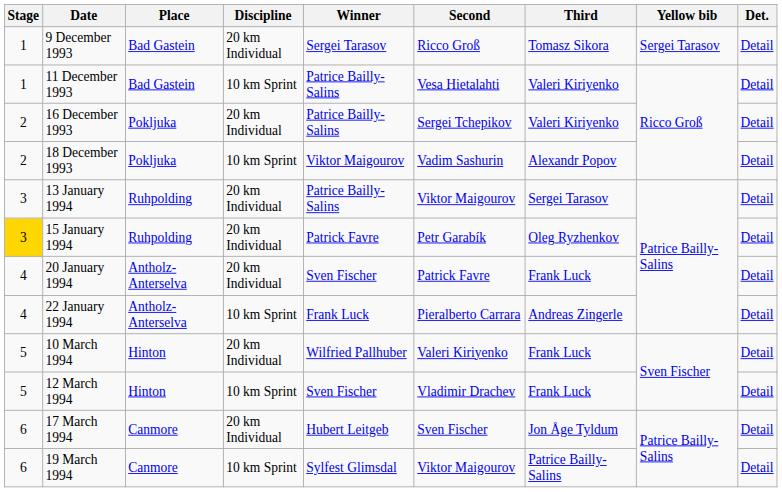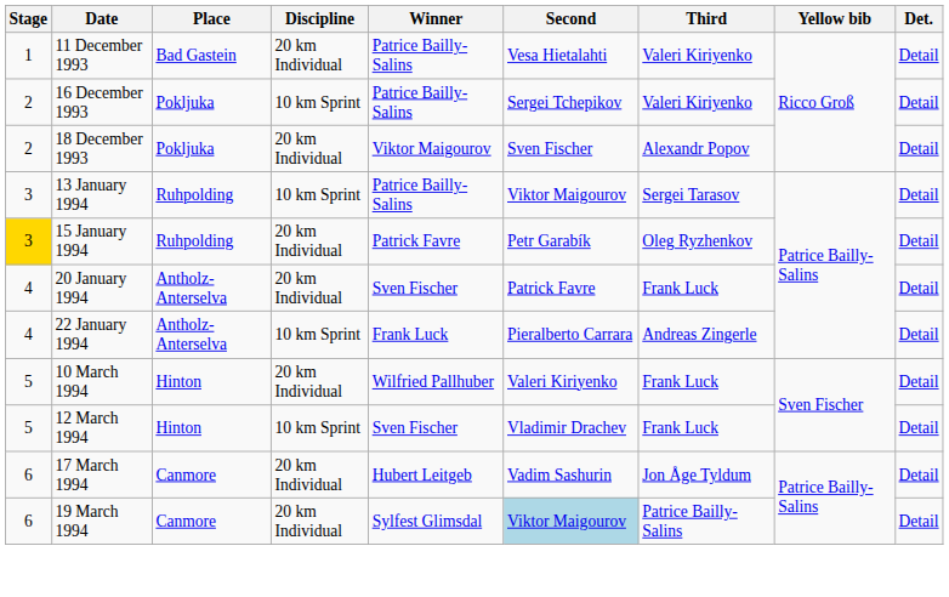- row: 1 | 9 December 1993 | Bad Gastein | 20 km Individual | Sergei Tarasov | Ricco Groß | Tomasz Sikora | Sergei Tarasov | Detail
11 December 1993 | Discipline: 10 km Sprint -> 20 km Individual
16 December 1993 | Discipline: 20 km Individual -> 10 km Sprint
18 December 1993 | Discipline: 10 km Sprint -> 20 km Individual
18 December 1993 | Second: Vadim Sashurin -> Sven Fischer
13 January 1994 | Discipline: 20 km Individual -> 10 km Sprint
17 March 1994 | Second: Sven Fischer -> Vadim Sashurin
19 March 1994 | Discipline: 10 km Sprint -> 20 km Individual
19 March 1994 | Second: no background -> lightblue background
